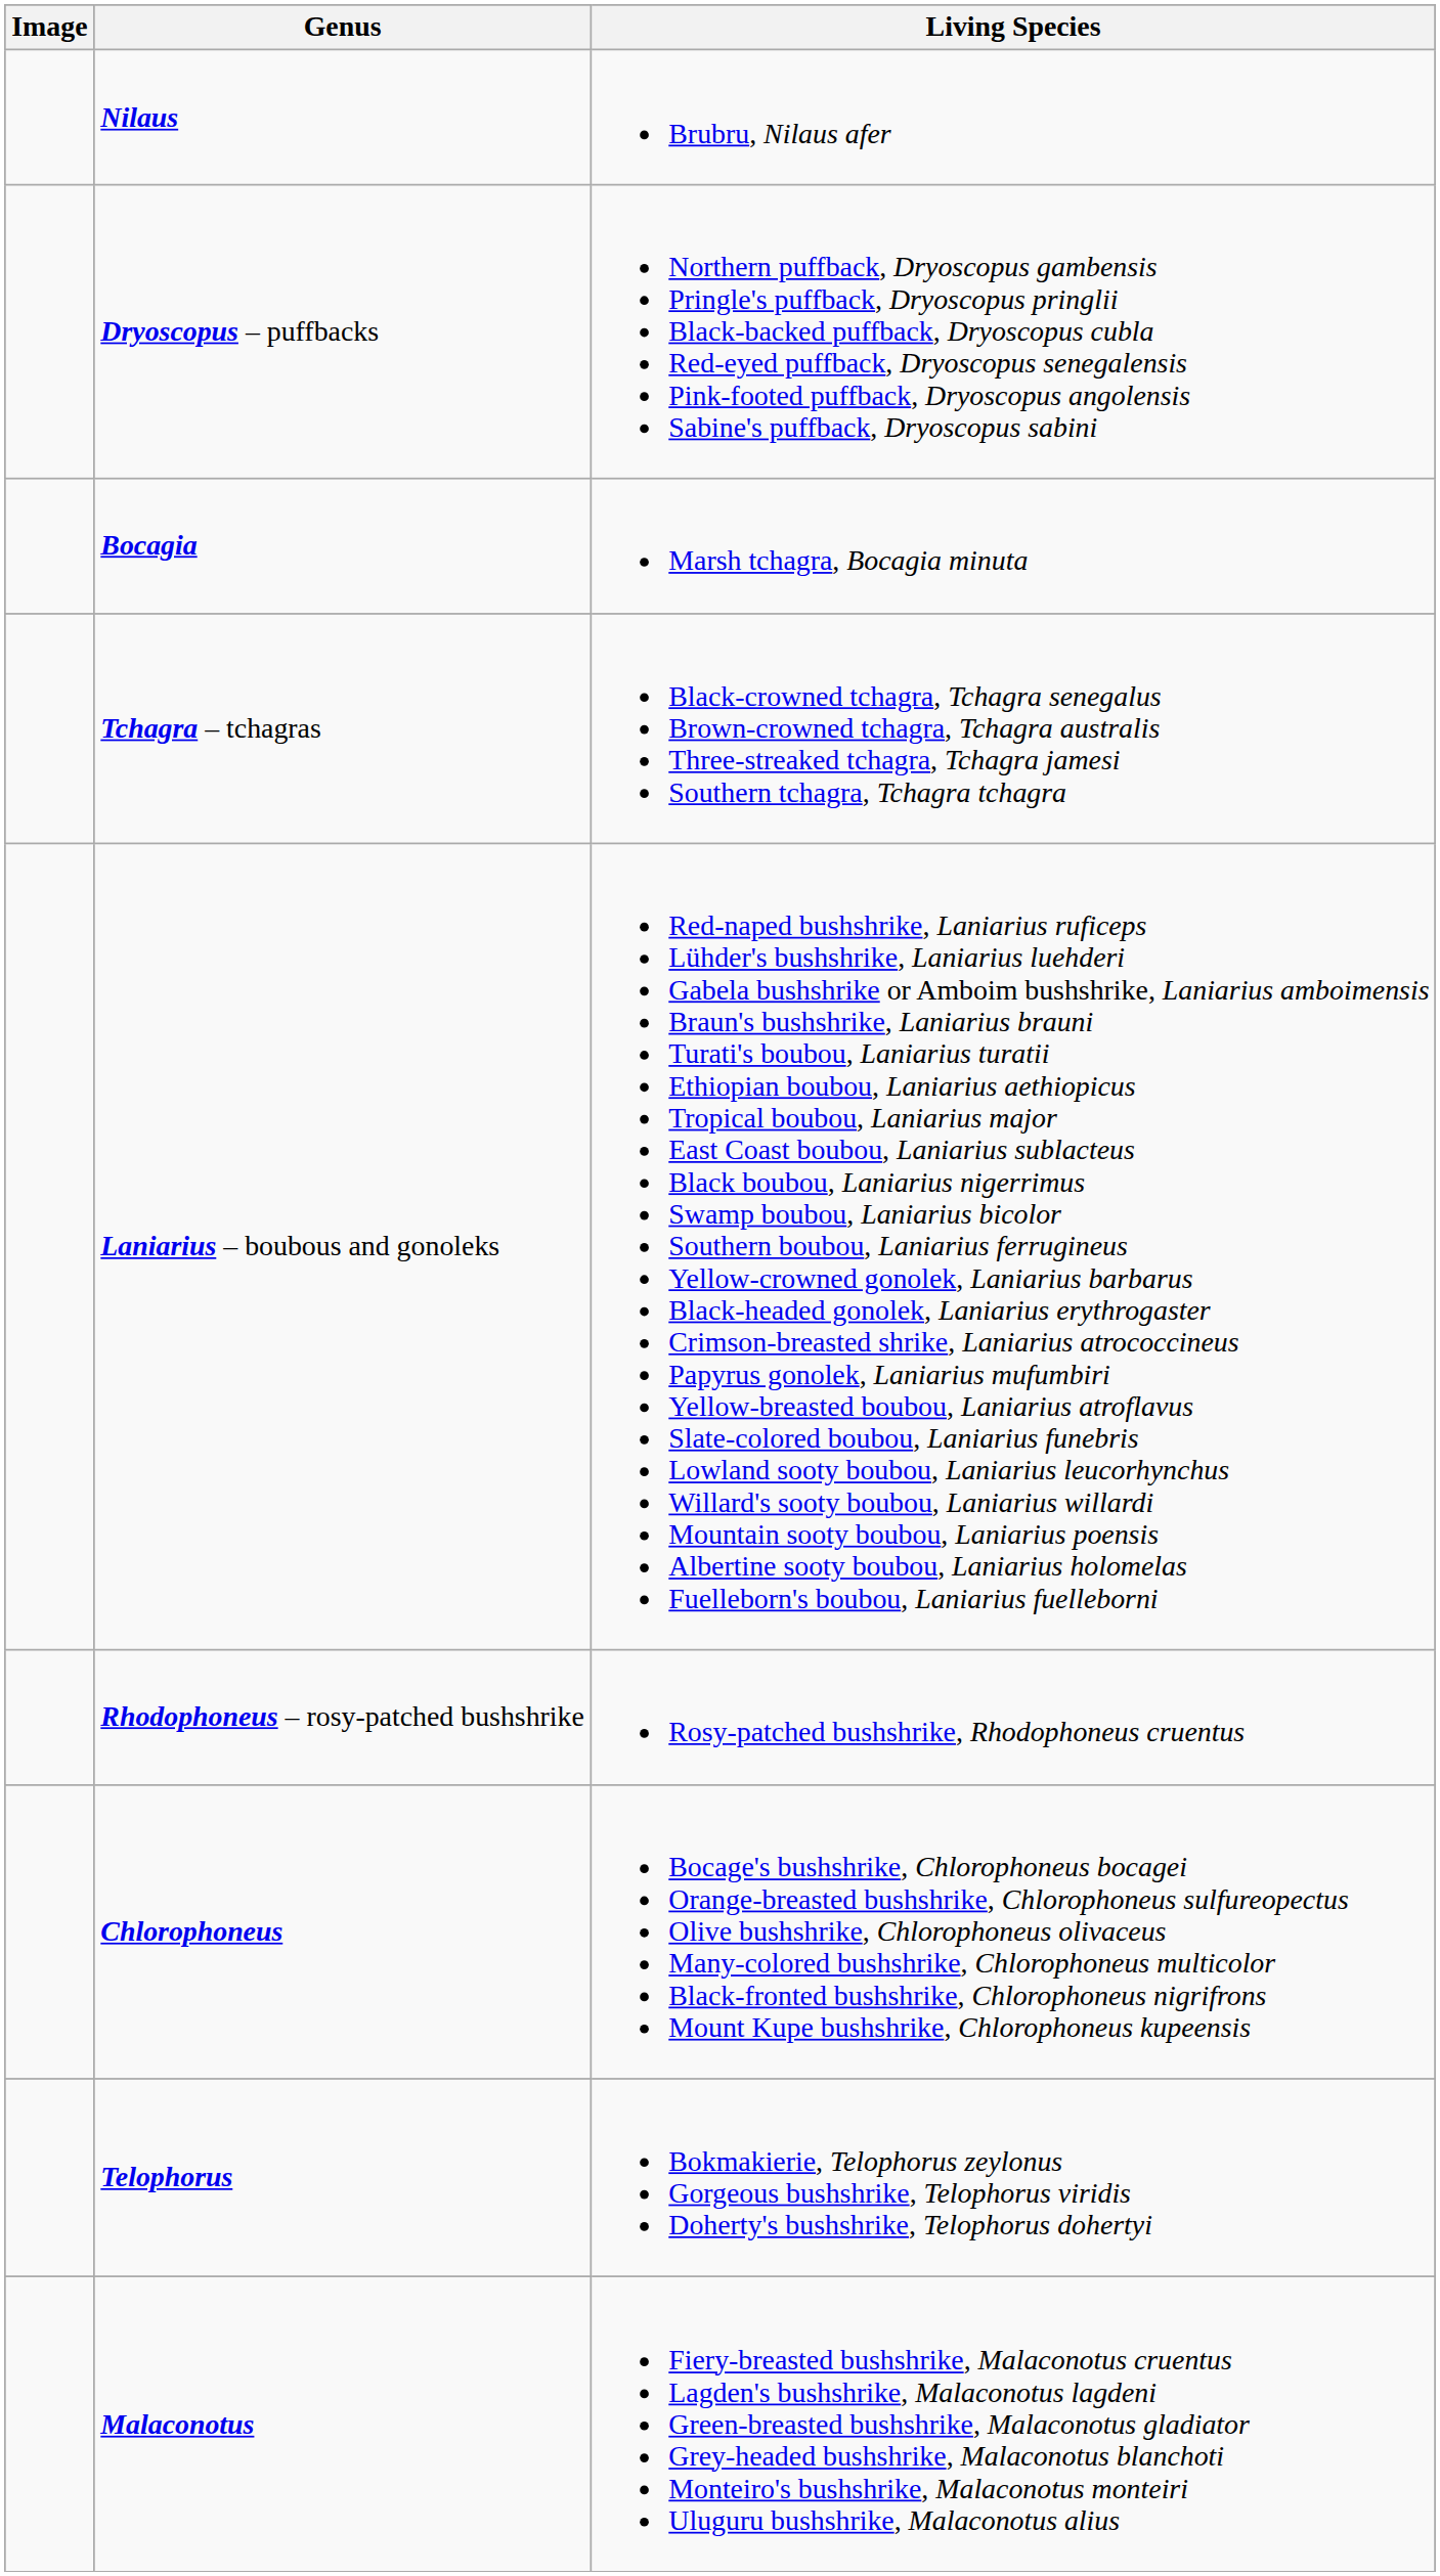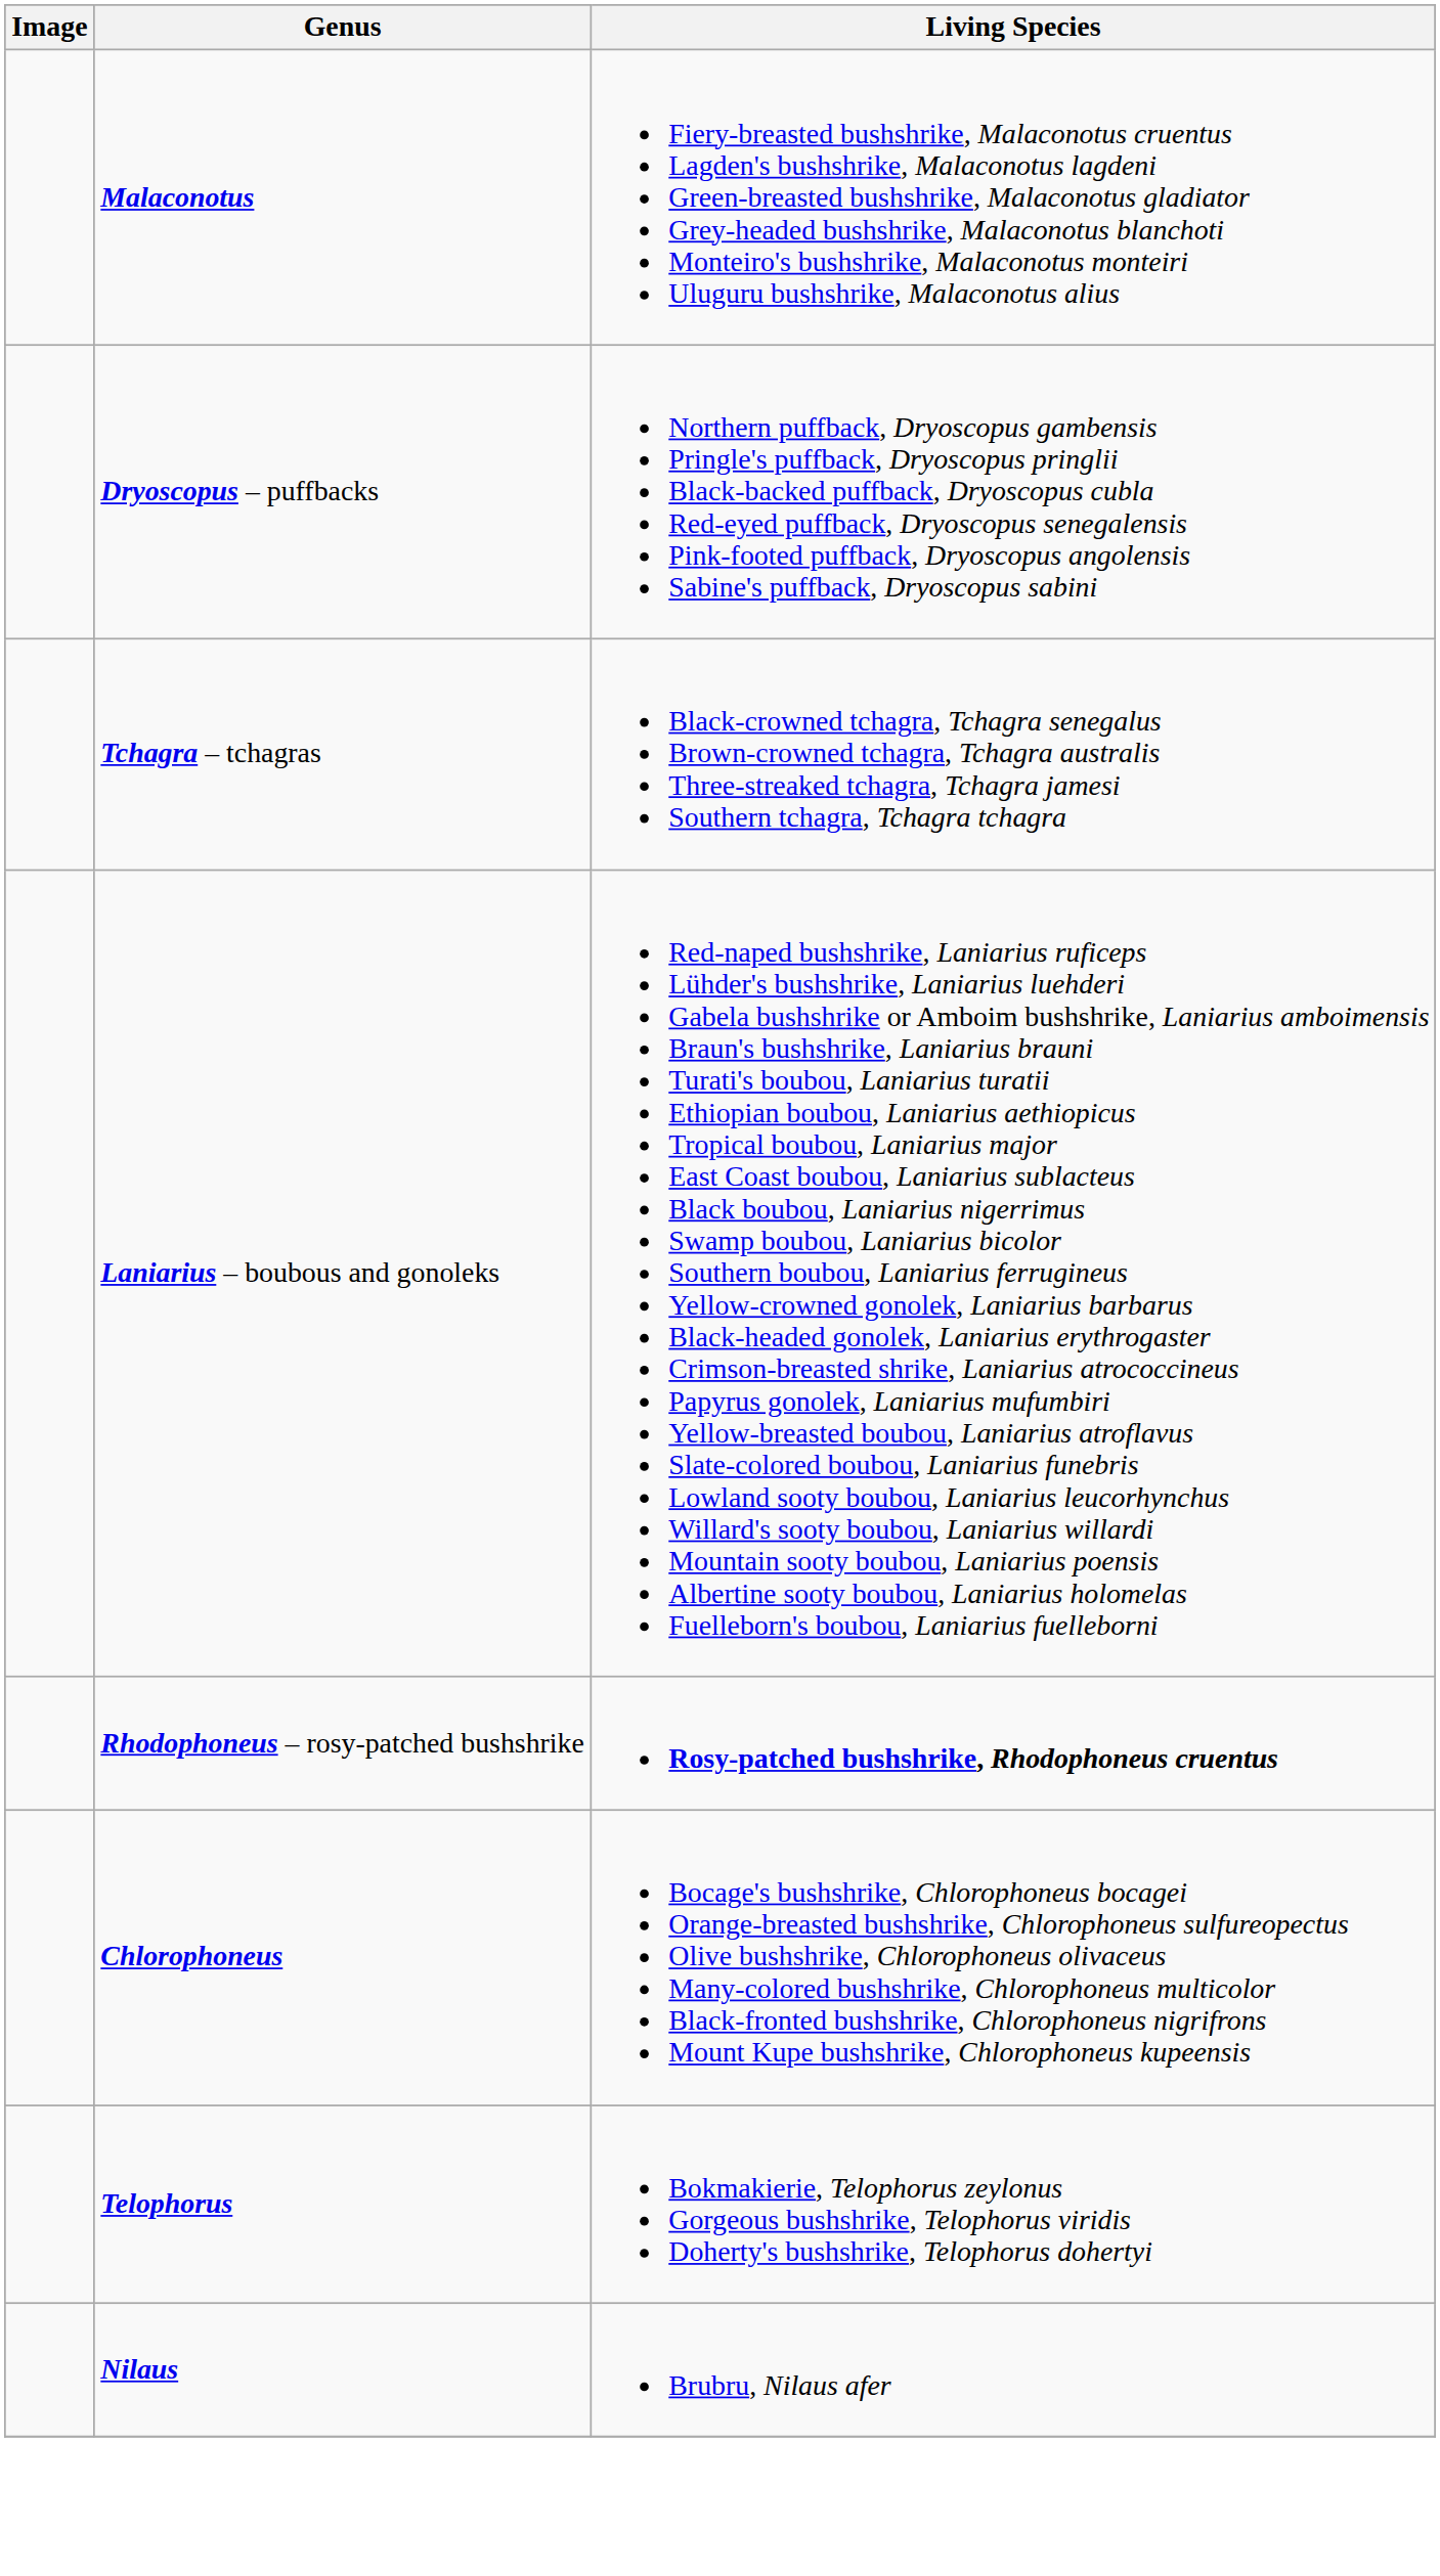rows swapped: Nilaus <-> Malaconotus
- row: Bocagia | Marsh tchagra, Bocagia minuta
Rhodophoneus – rosy-patched bushshrike | Living Species: normal -> bold
